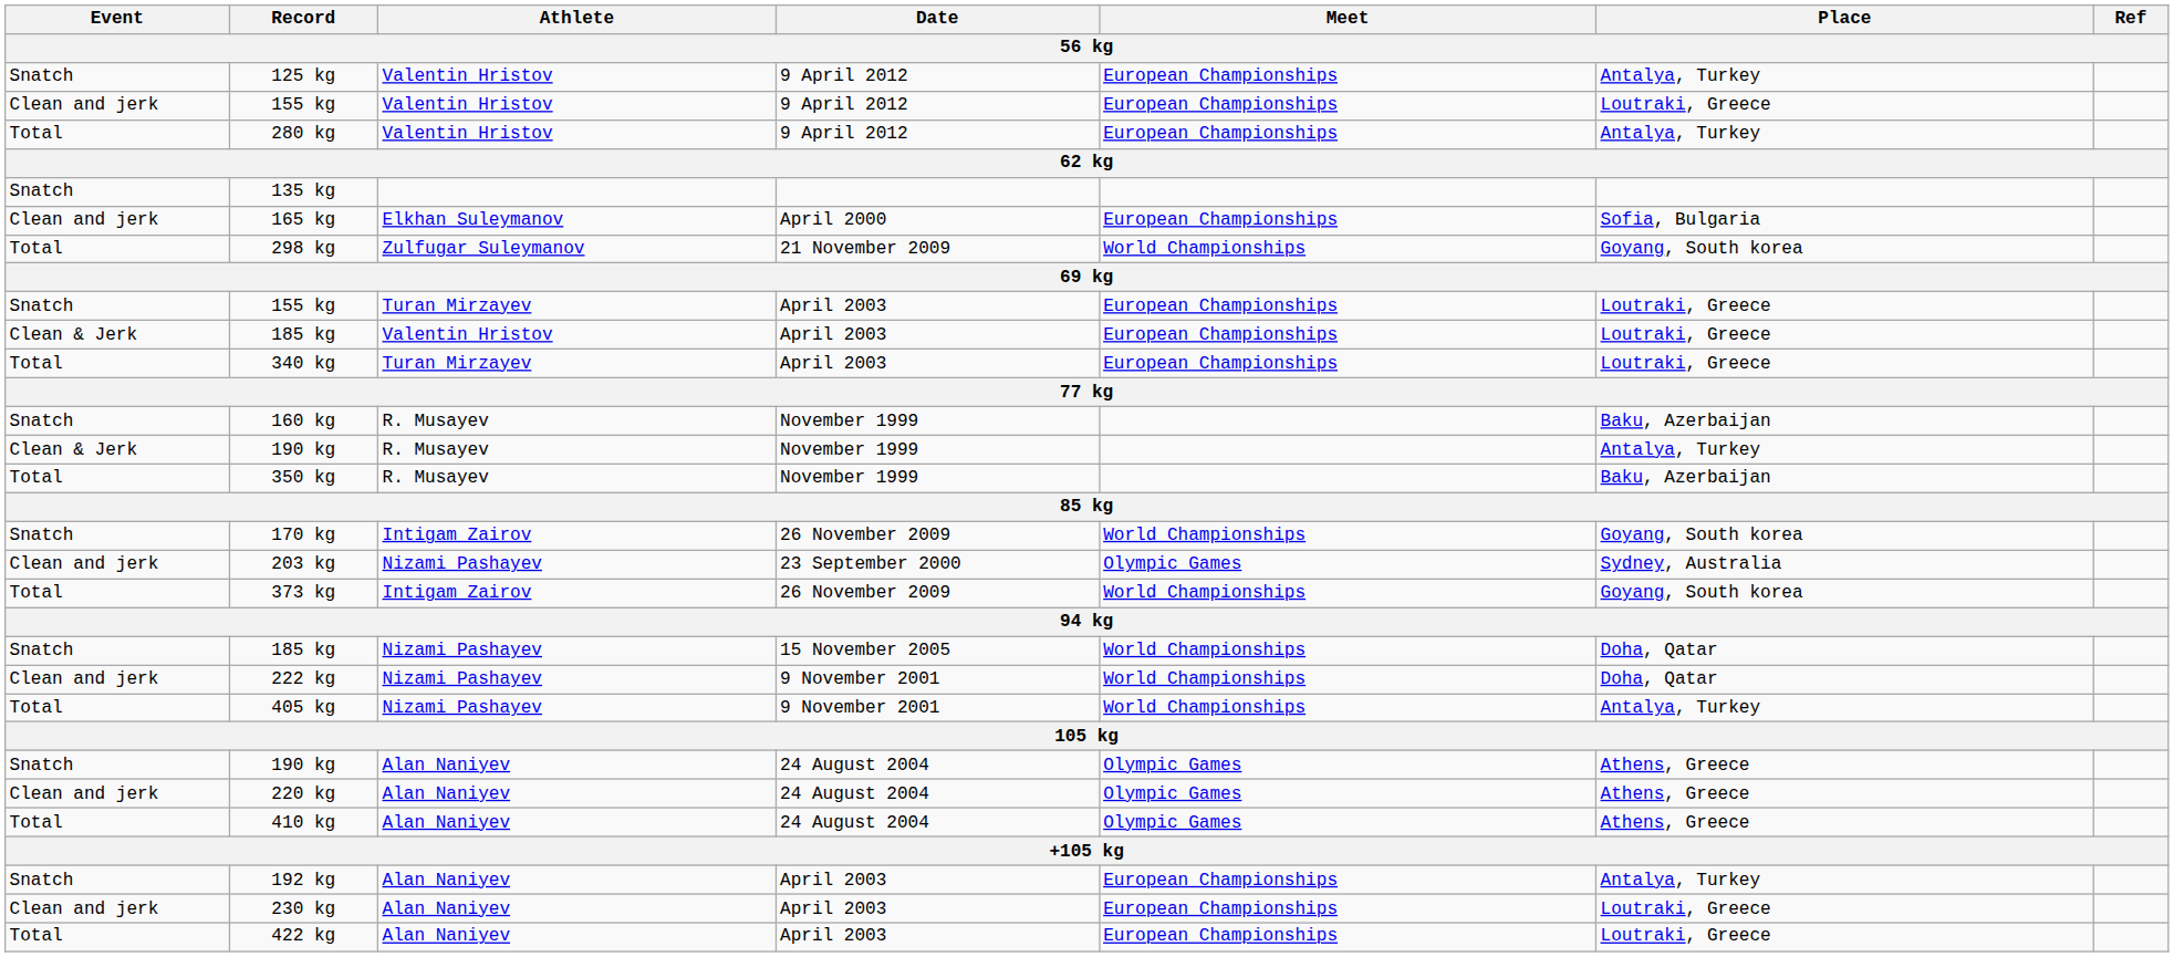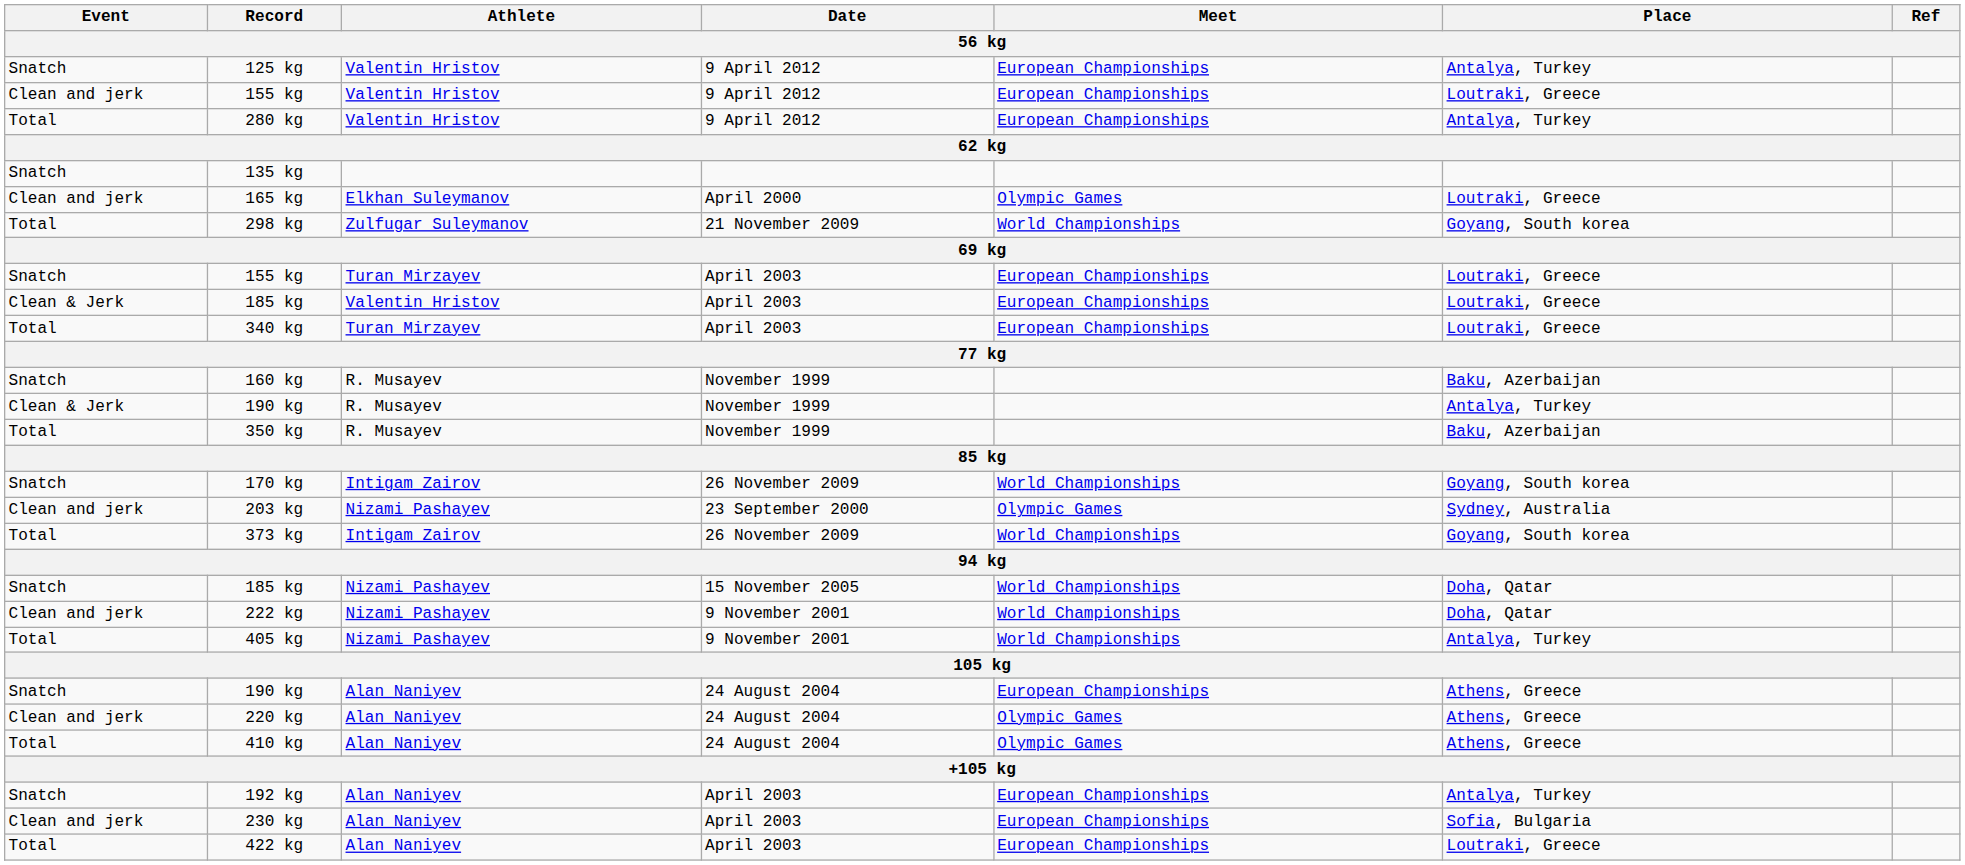165 kg | Meet: European Championships -> Olympic Games
165 kg | Place: Sofia, Bulgaria -> Loutraki, Greece
190 kg / 24 August 2004 | Meet: Olympic Games -> European Championships
230 kg | Place: Loutraki, Greece -> Sofia, Bulgaria
